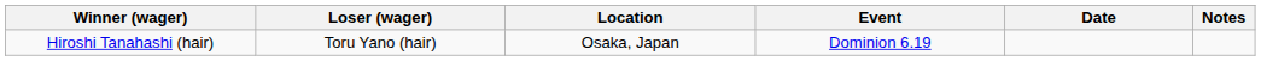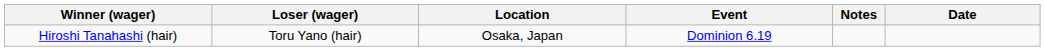columns swapped: Date <-> Notes
